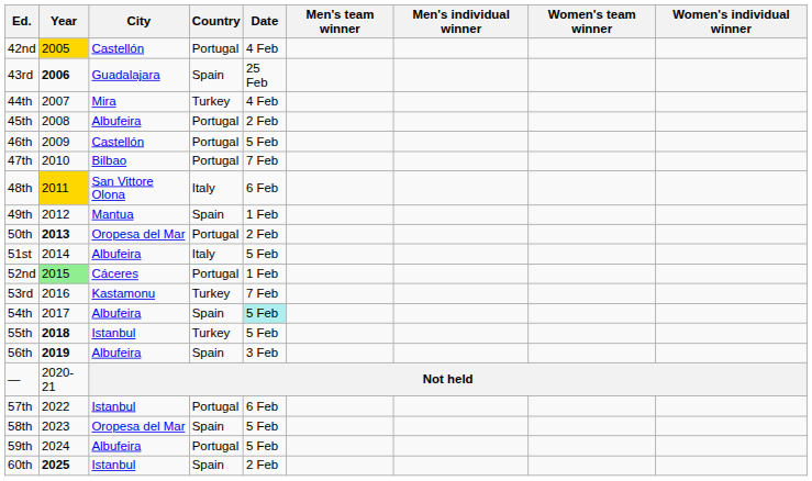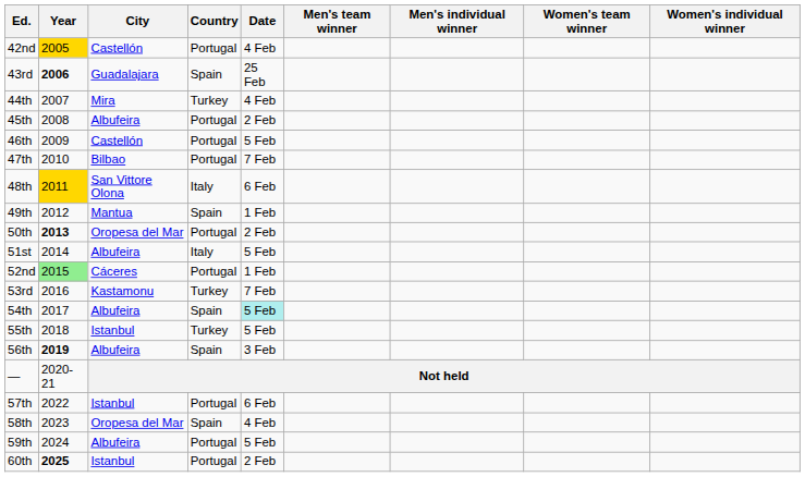55th | Year: bold -> normal
58th | Date: 5 Feb -> 4 Feb
60th | Country: Spain -> Portugal
